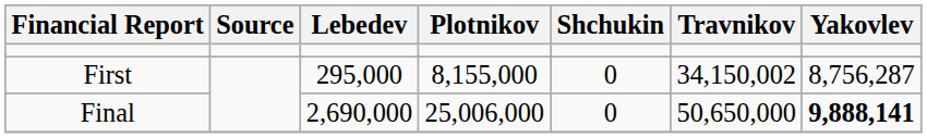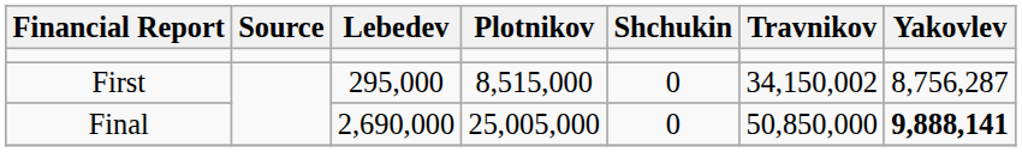First | Plotnikov: 8,155,000 -> 8,515,000
Final | Plotnikov: 25,006,000 -> 25,005,000
Final | Travnikov: 50,650,000 -> 50,850,000
